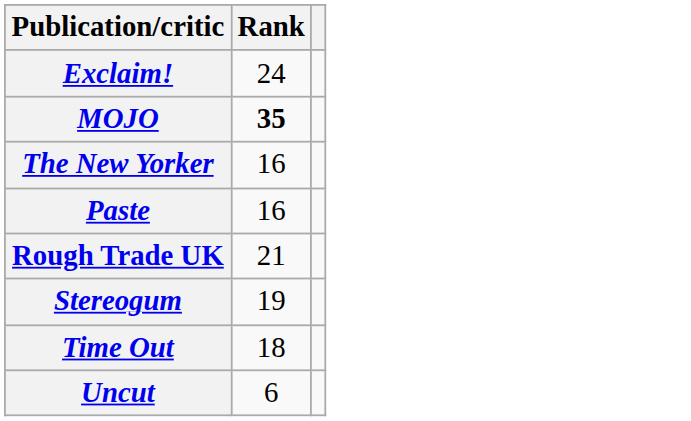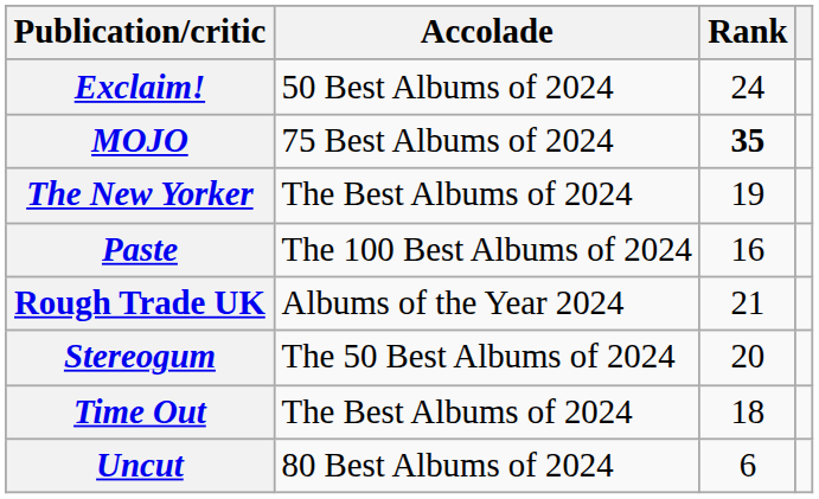+ column: Accolade | 50 Best Albums of 2024 | 75 Best Albums of 2024 | The Best Albums of 2024 | The 100 Best Albums of 2024 | Albums of the Year 2024 | The 50 Best Albums of 2024 | The Best Albums of 2024 | 80 Best Albums of 2024
The New Yorker | Rank: 16 -> 19
Stereogum | Rank: 19 -> 20
